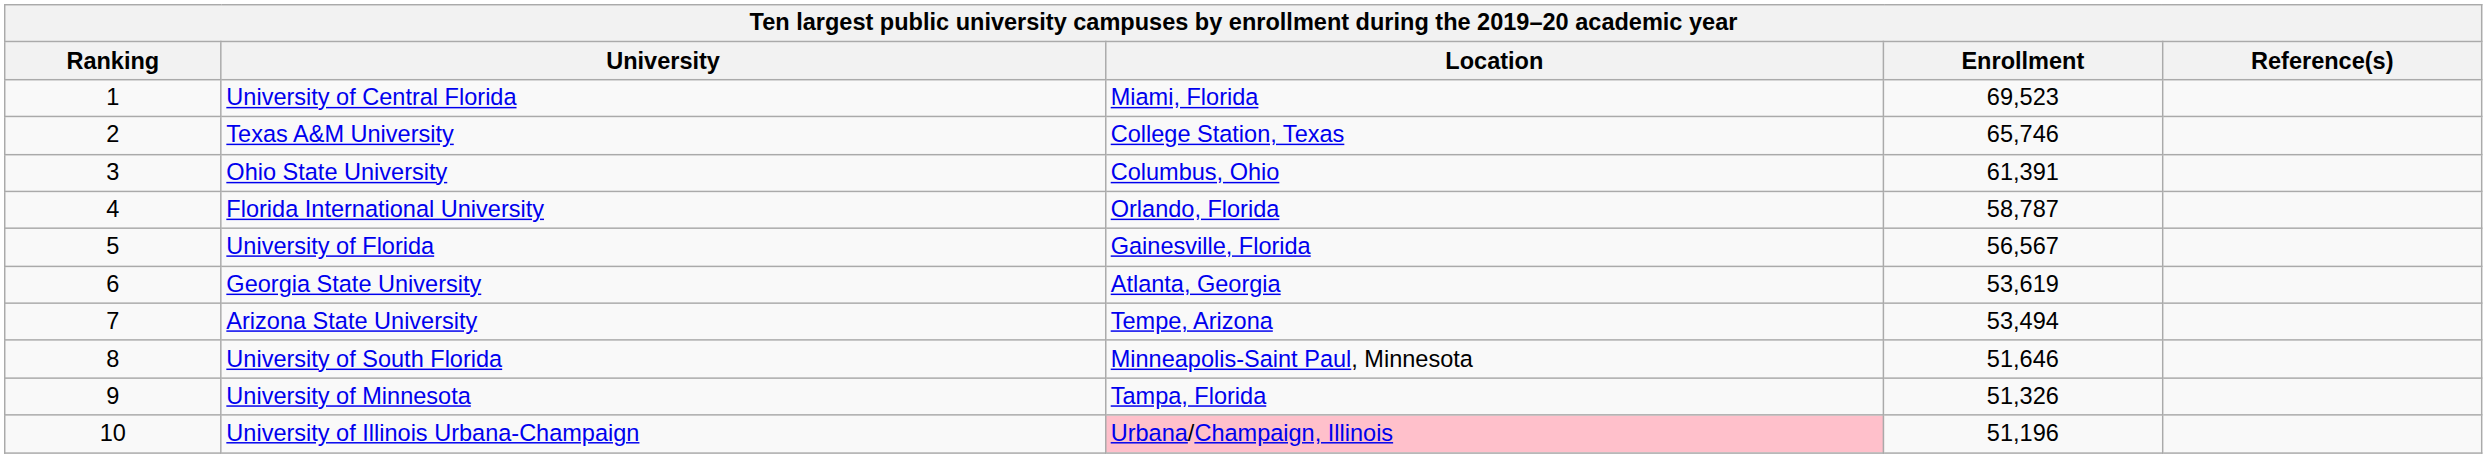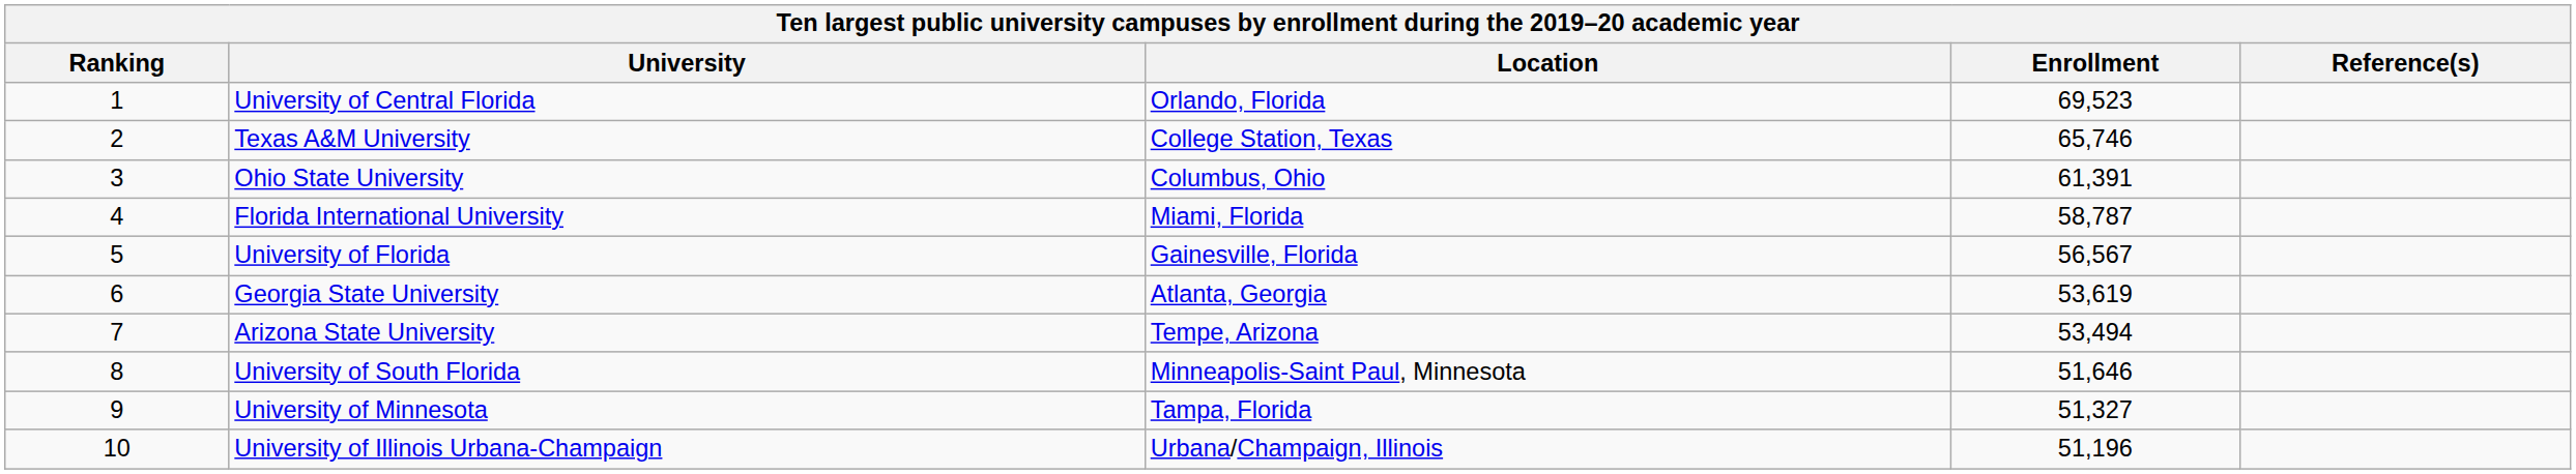University of Central Florida | Location: Miami, Florida -> Orlando, Florida
Florida International University | Location: Orlando, Florida -> Miami, Florida
University of Minnesota | Enrollment: 51,326 -> 51,327
University of Illinois Urbana-Champaign | Location: pink background -> no background
